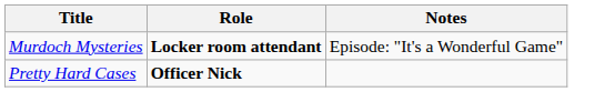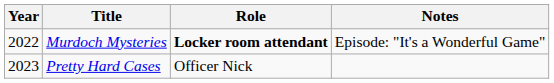+ column: Year | 2022 | 2023
Pretty Hard Cases | Role: bold -> normal
